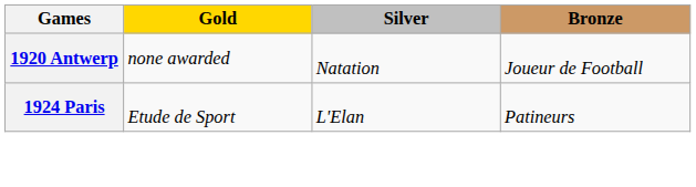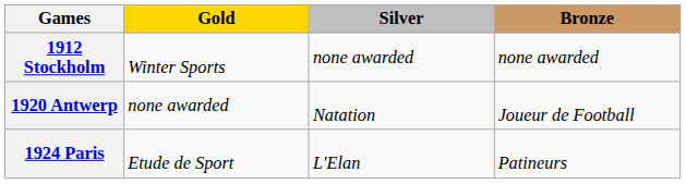+ row: 1912 Stockholm | Winter Sports | none awarded | none awarded
